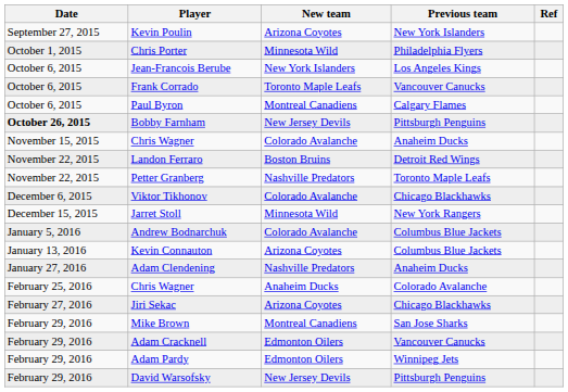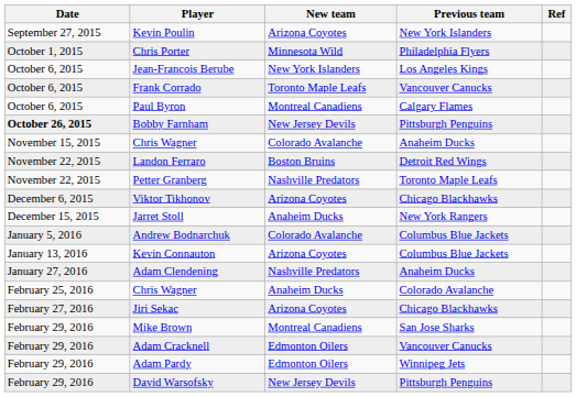Viktor Tikhonov | New team: Colorado Avalanche -> Arizona Coyotes
Jarret Stoll | New team: Minnesota Wild -> Anaheim Ducks
